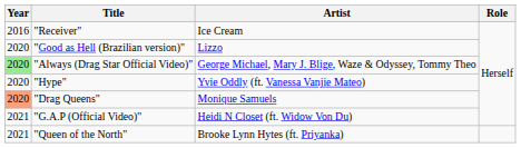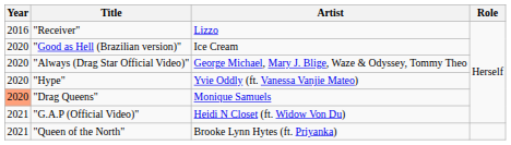"Receiver" | Artist: Ice Cream -> Lizzo
"Good as Hell (Brazilian version)" | Artist: Lizzo -> Ice Cream
"Always (Drag Star Official Video)" | Year: lightgreen background -> no background
